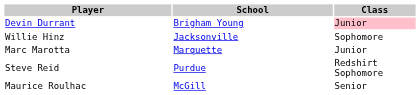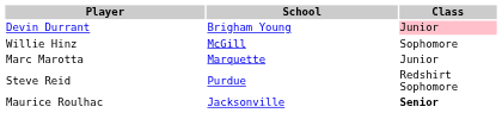Willie Hinz | School: Jacksonville -> McGill
Maurice Roulhac | School: McGill -> Jacksonville
Maurice Roulhac | Class: normal -> bold
